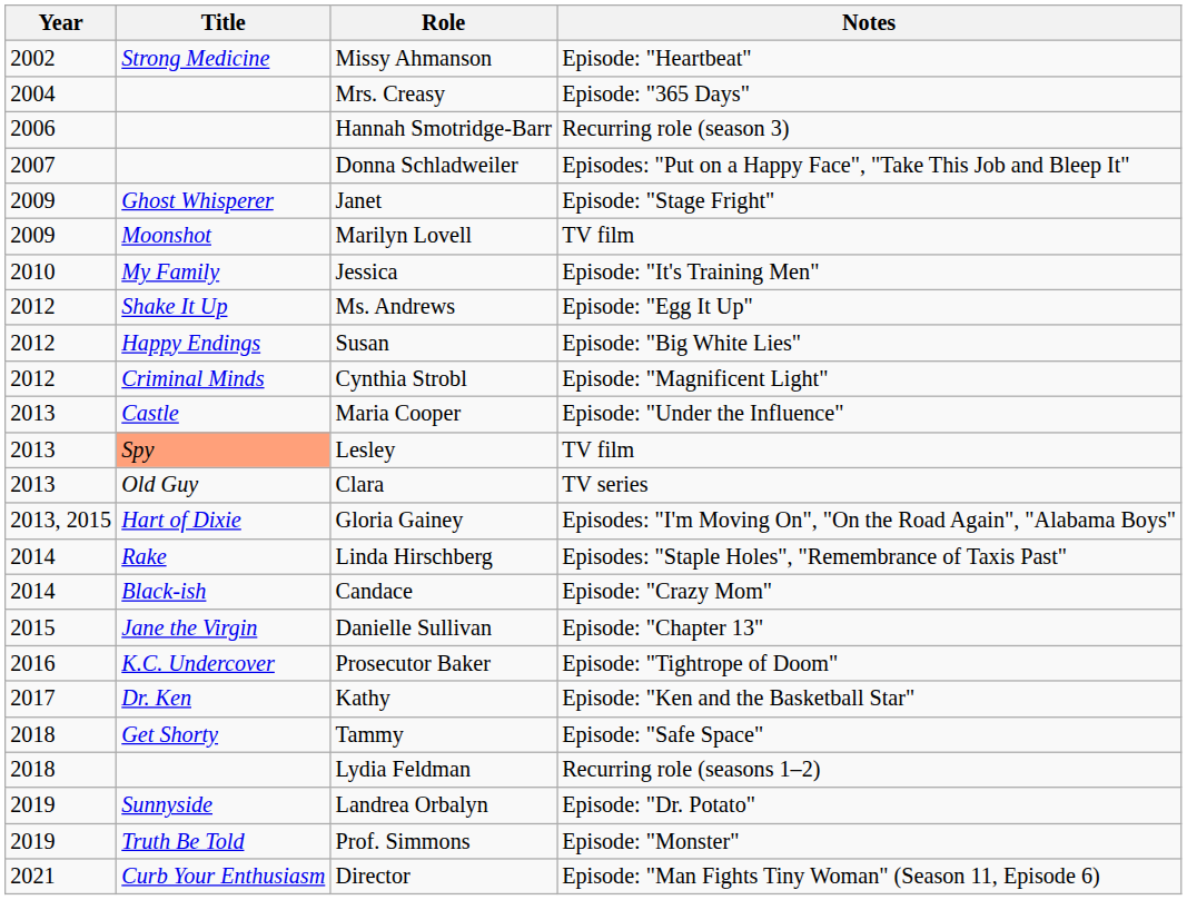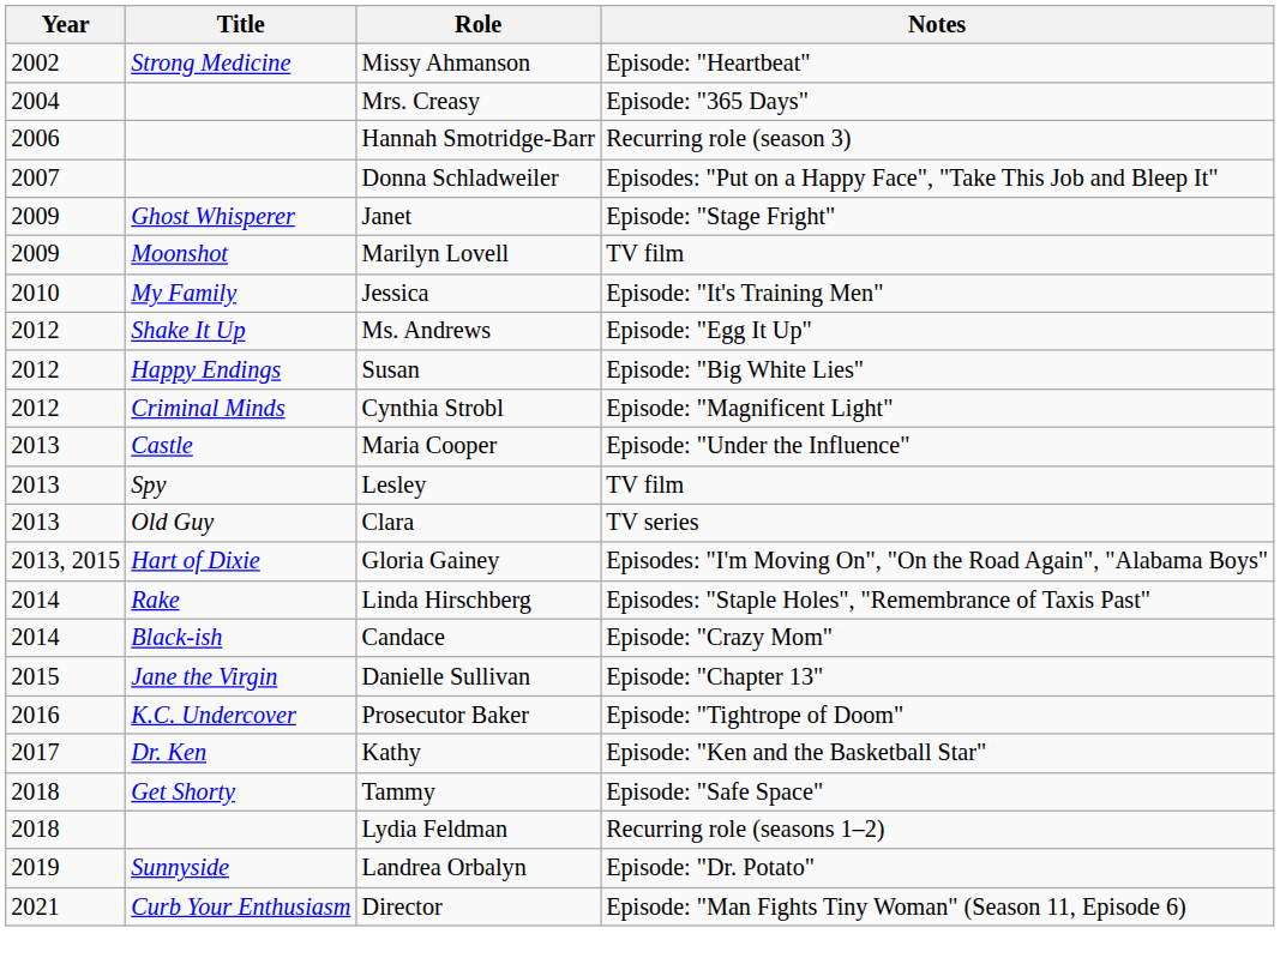Lesley | Title: lightsalmon background -> no background
- row: 2019 | Truth Be Told | Prof. Simmons | Episode: "Monster"
